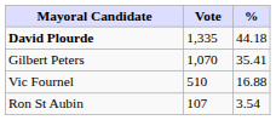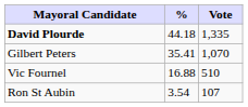columns swapped: Vote <-> %
